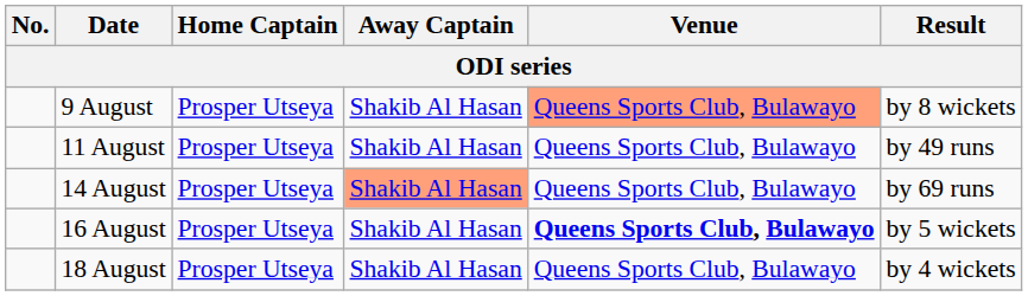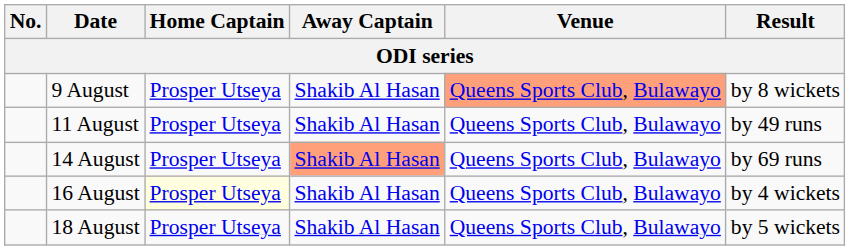16 August | Home Captain: no background -> lightyellow background
16 August | Venue: bold -> normal
16 August | Result: by 5 wickets -> by 4 wickets
18 August | Result: by 4 wickets -> by 5 wickets
